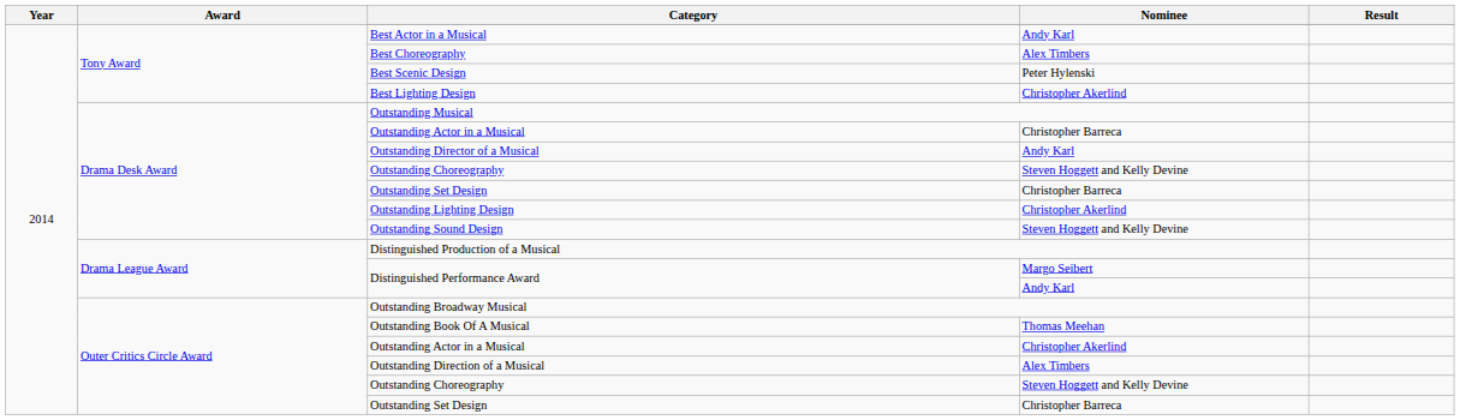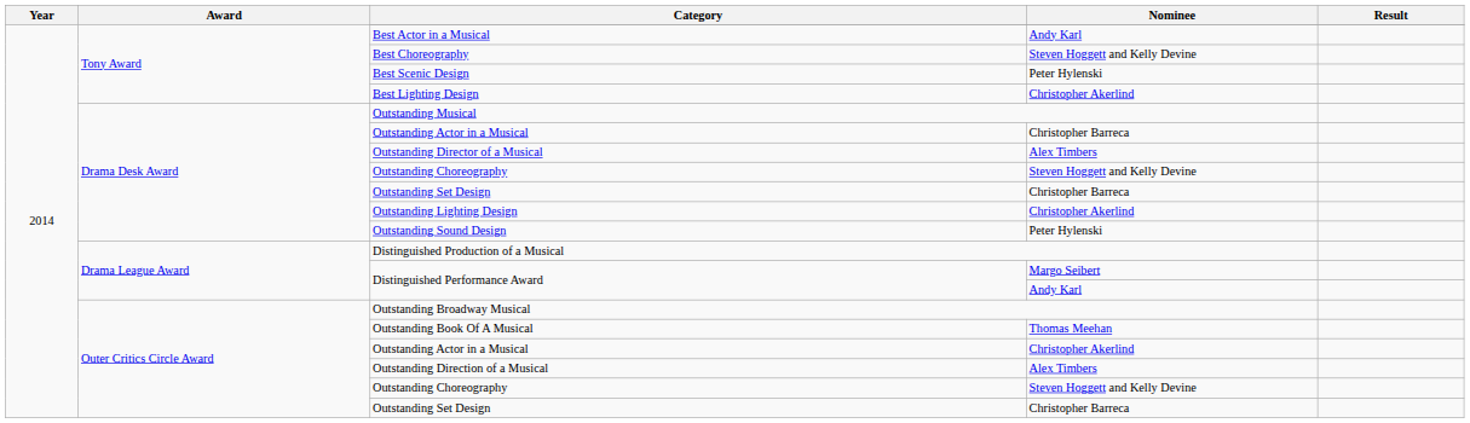Best Choreography | Nominee: Alex Timbers -> Steven Hoggett and Kelly Devine
Outstanding Director of a Musical | Nominee: Andy Karl -> Alex Timbers
Outstanding Sound Design | Nominee: Steven Hoggett and Kelly Devine -> Peter Hylenski
